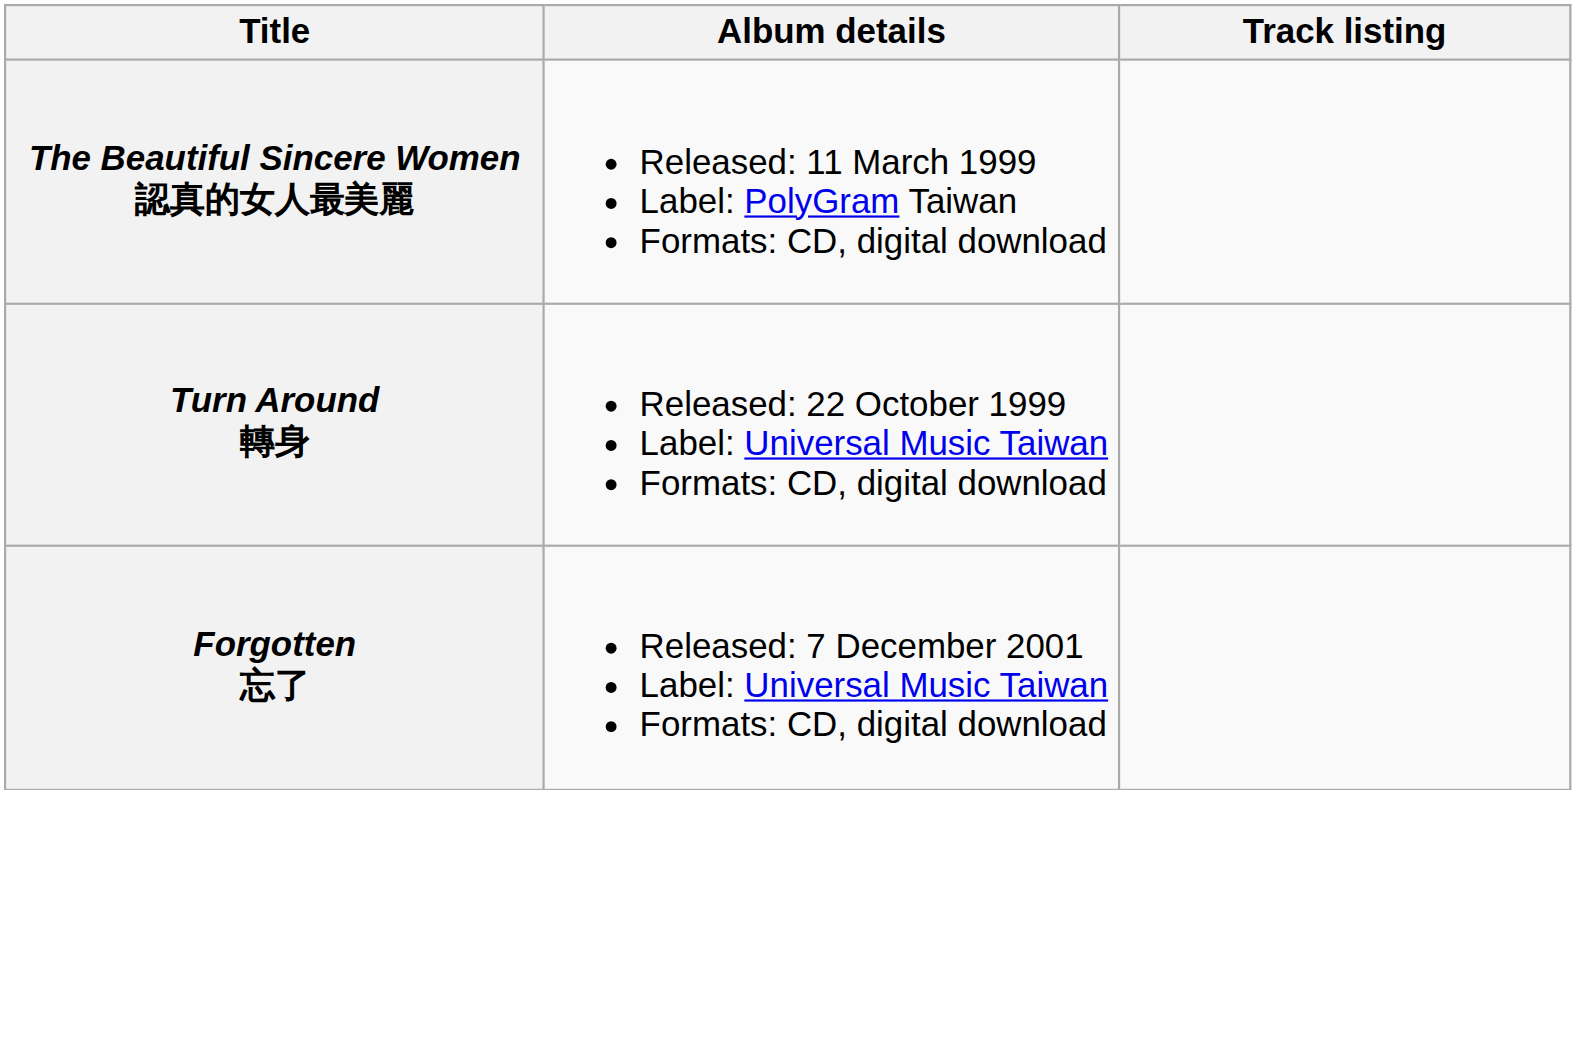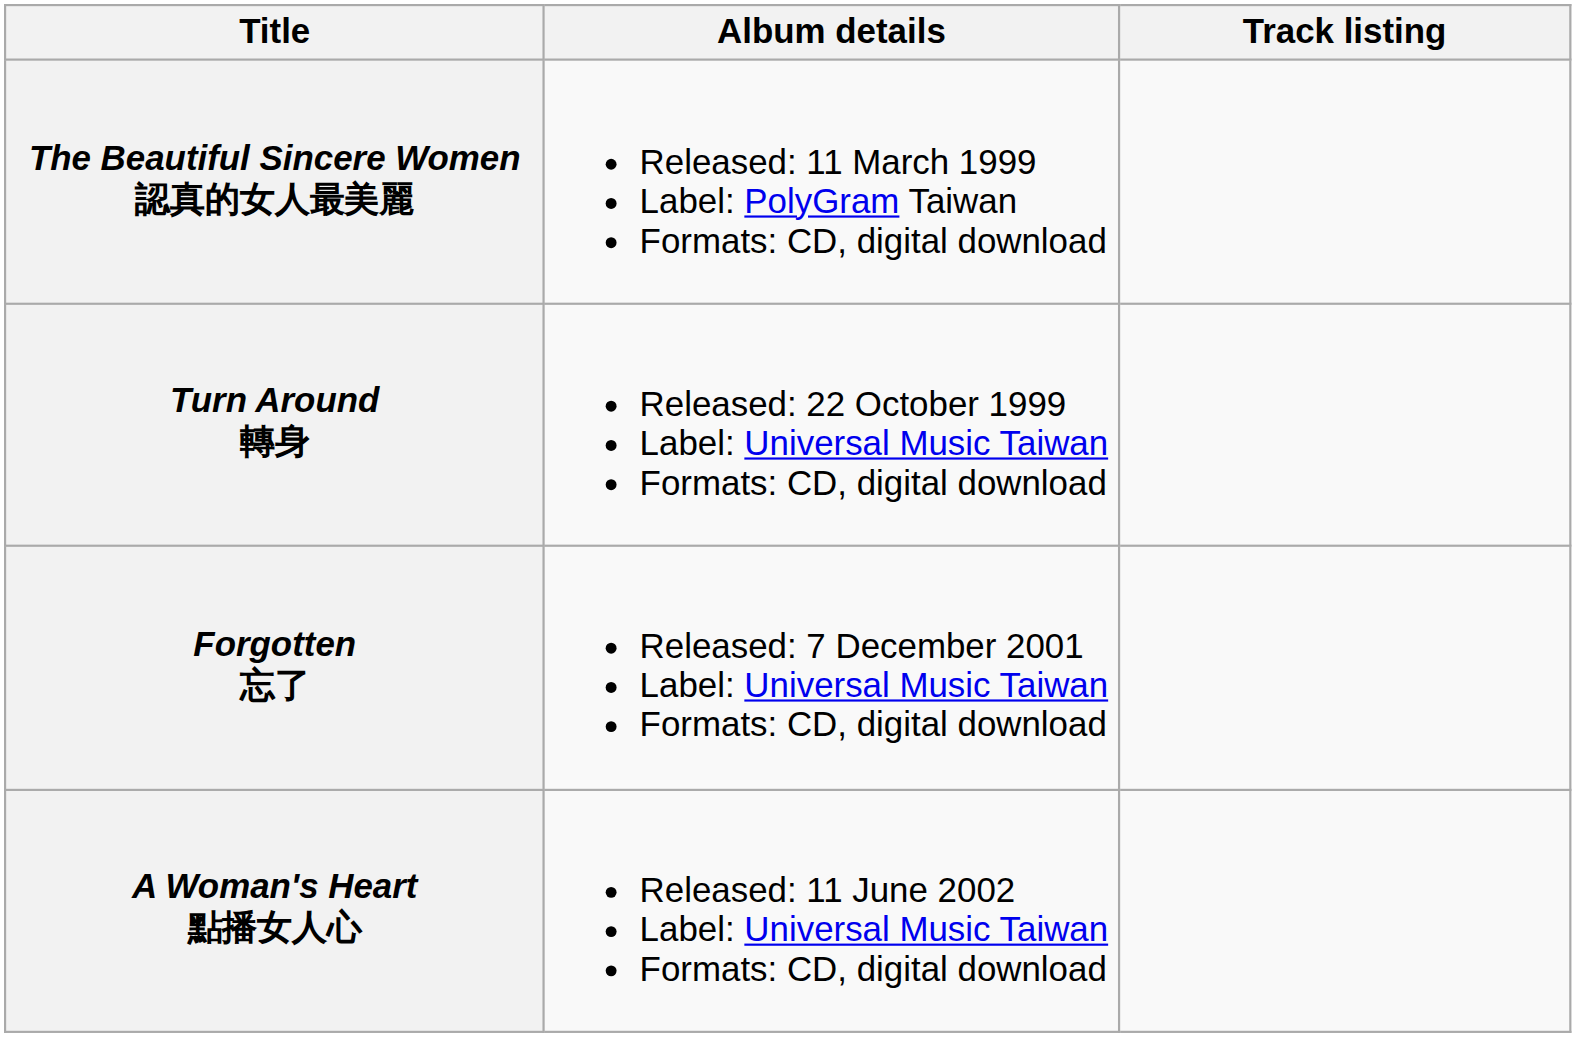+ row: A Woman's Heart 點播女人心 | Released: 11 June 2002 Label: Universal Music Taiwan Formats: CD, digital download
